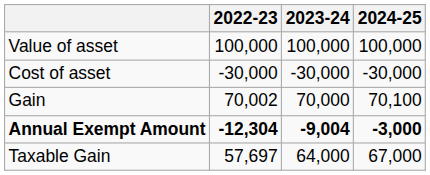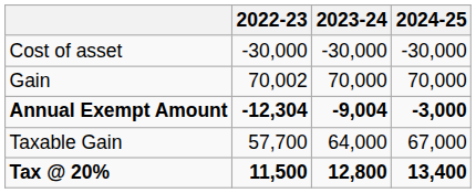- row: Value of asset | 100,000 | 100,000 | 100,000
Gain | 2024-25: 70,100 -> 70,000
Taxable Gain | 2022-23: 57,697 -> 57,700
+ row: Tax @ 20% | 11,500 | 12,800 | 13,400
